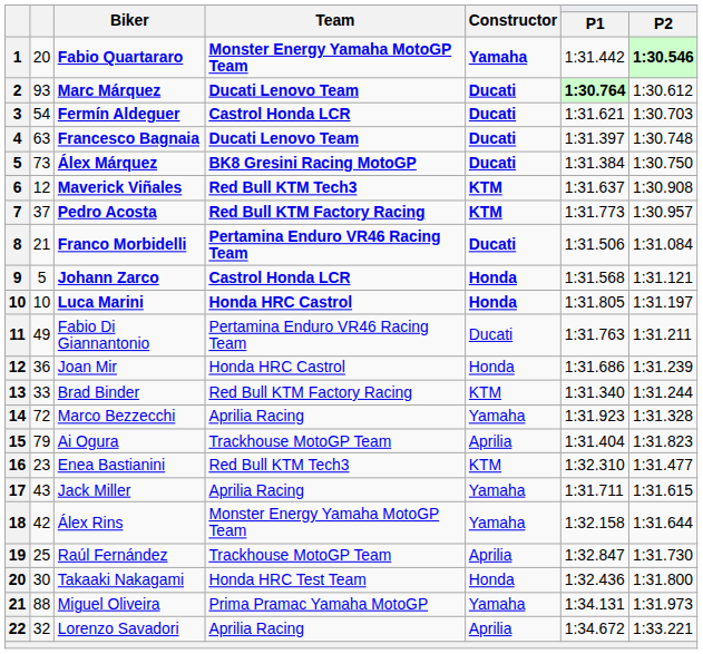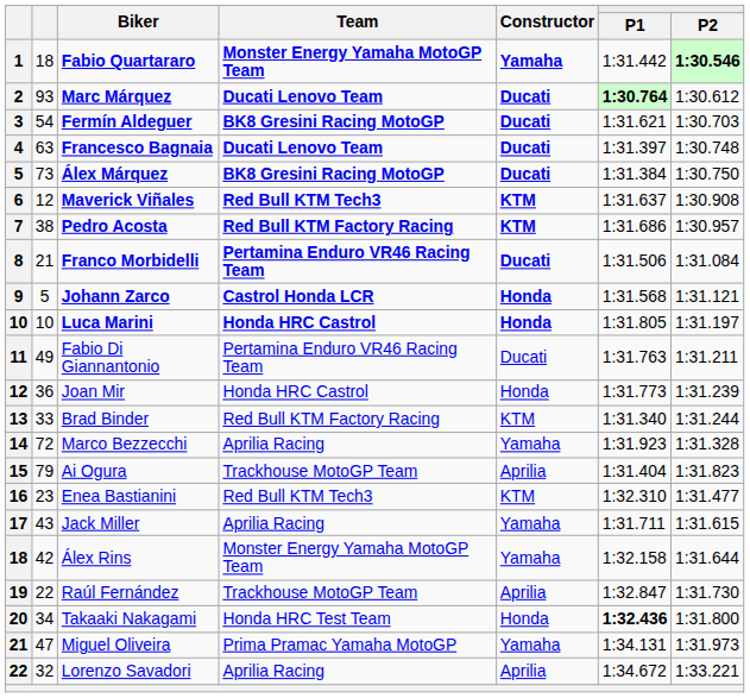Fabio Quartararo | column 2: 20 -> 18
Fermín Aldeguer | Team: Castrol Honda LCR -> BK8 Gresini Racing MotoGP
Pedro Acosta | column 2: 37 -> 38
Pedro Acosta | P1: 1:31.773 -> 1:31.686
Joan Mir | P1: 1:31.686 -> 1:31.773
Raúl Fernández | column 2: 25 -> 22
Takaaki Nakagami | column 2: 30 -> 34
Takaaki Nakagami | P1: normal -> bold
Miguel Oliveira | column 2: 88 -> 47
